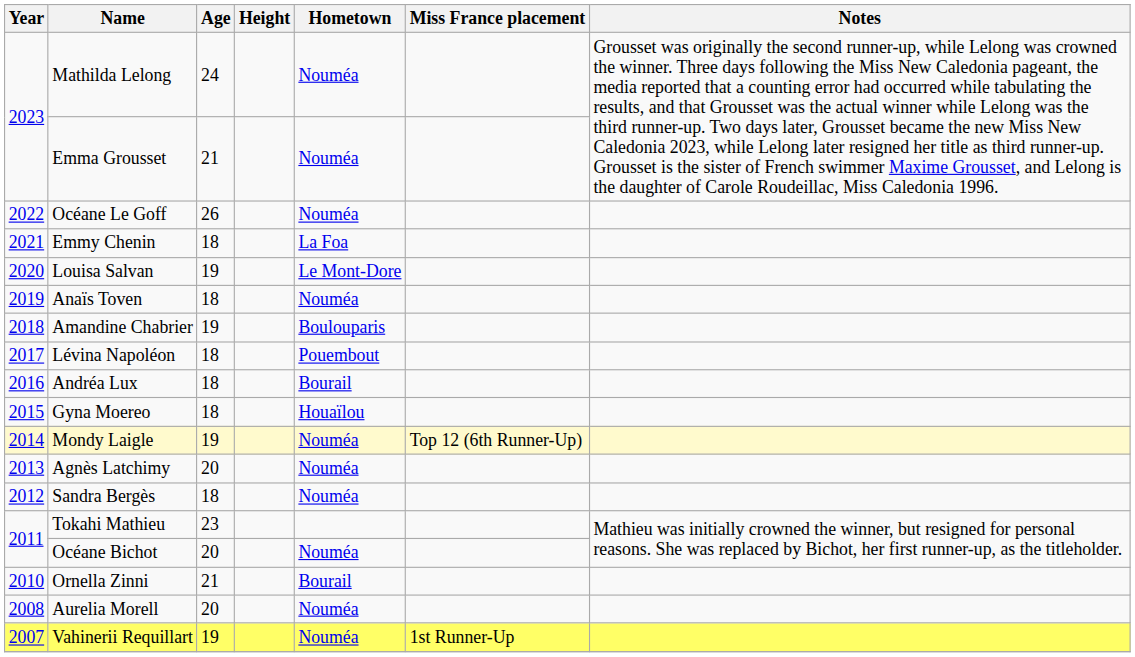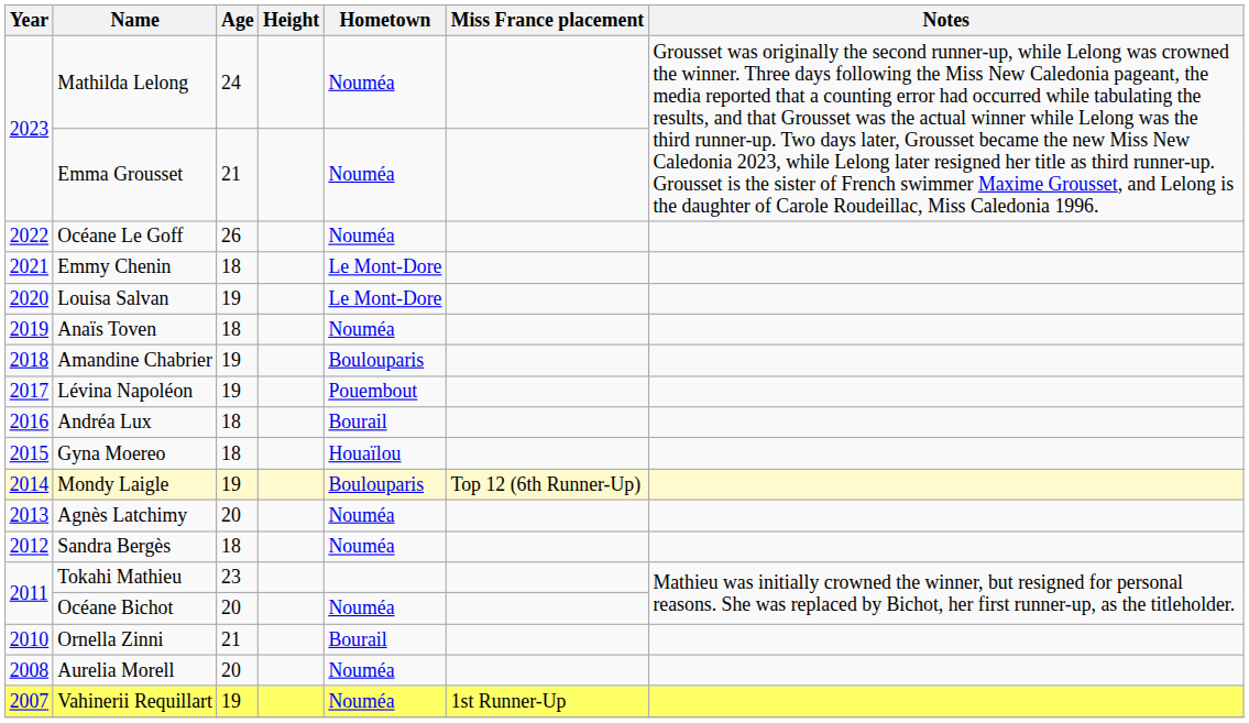Emmy Chenin | Hometown: La Foa -> Le Mont-Dore
Lévina Napoléon | Age: 18 -> 19
Mondy Laigle | Hometown: Nouméa -> Boulouparis
